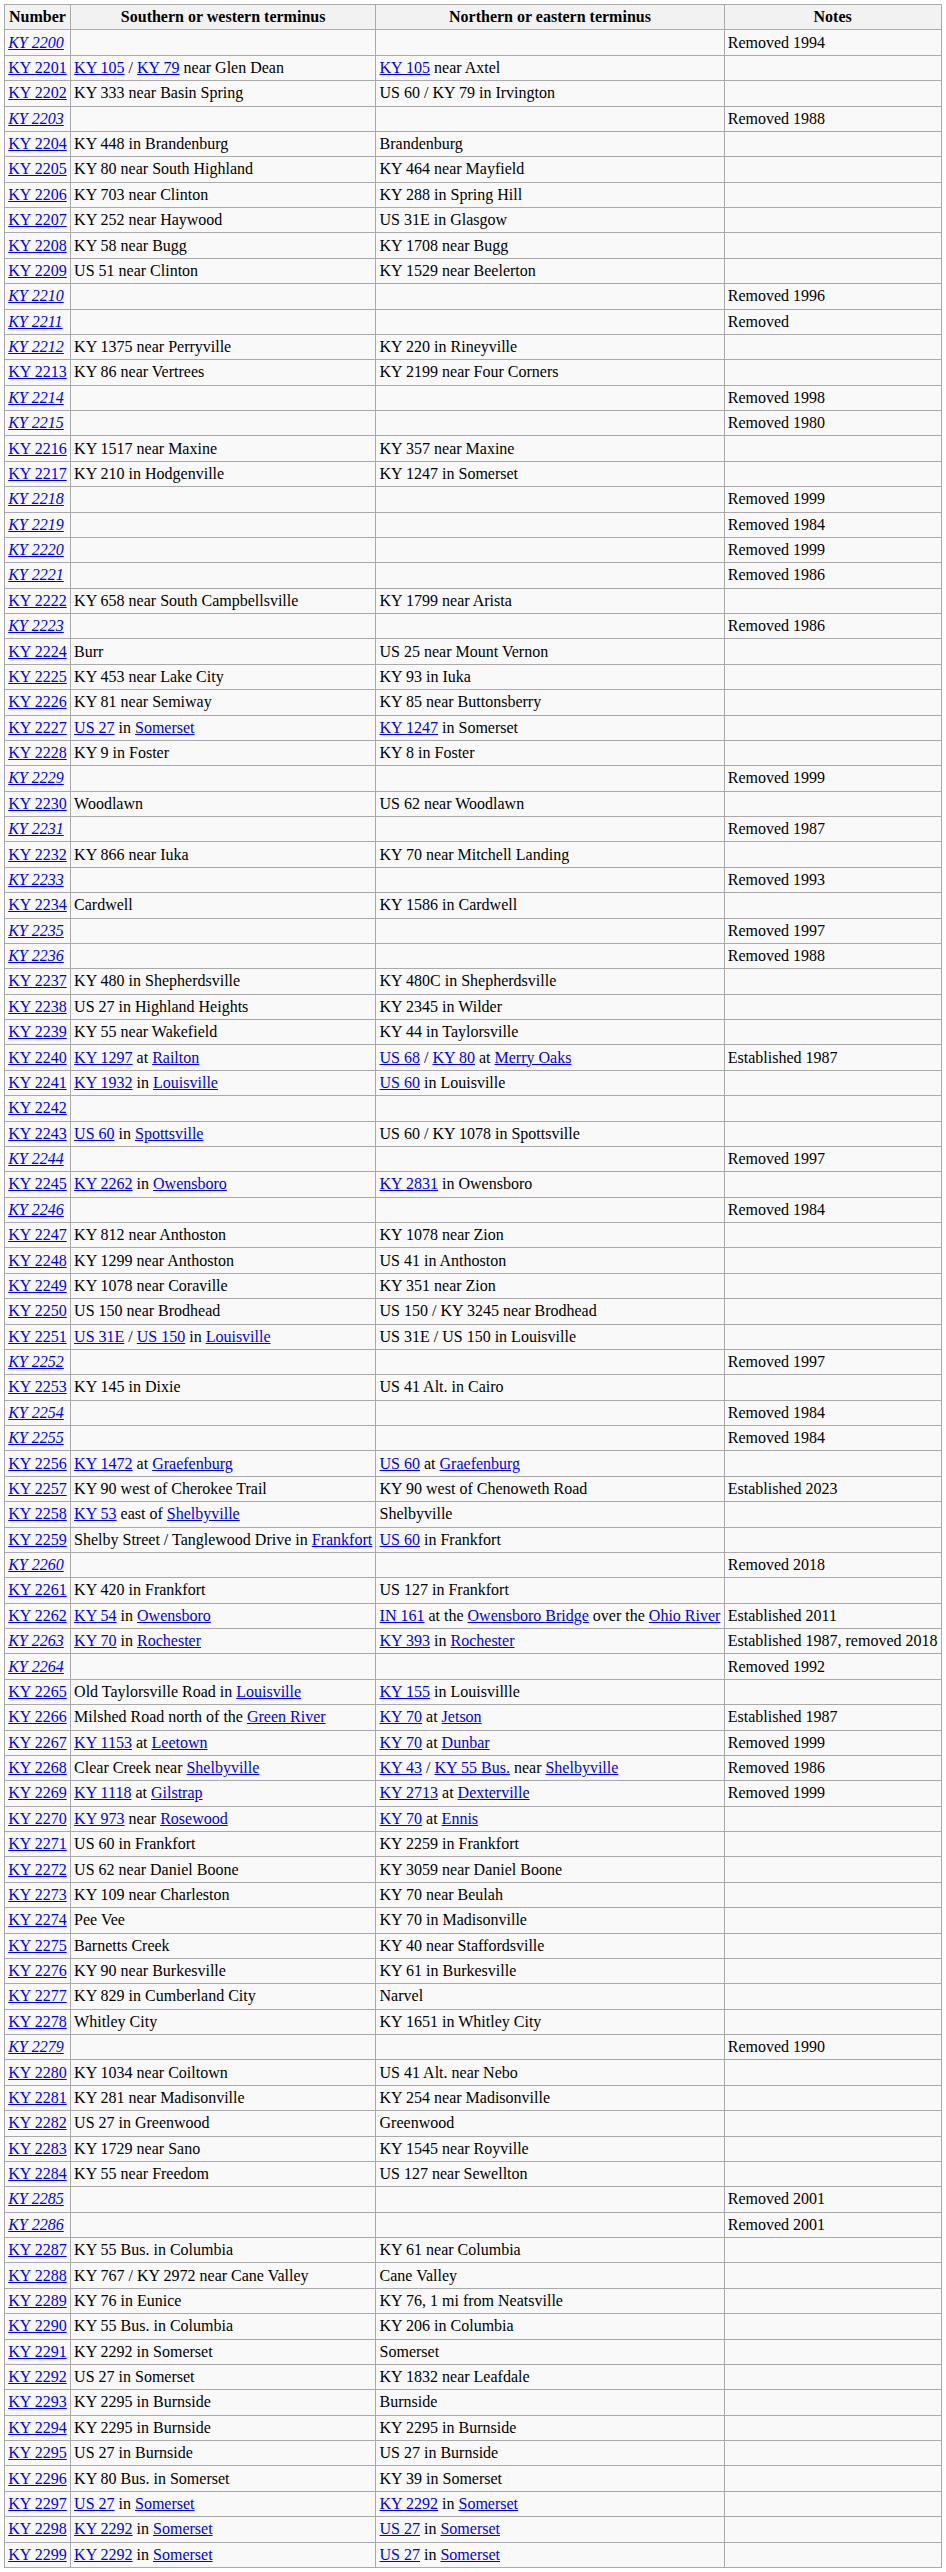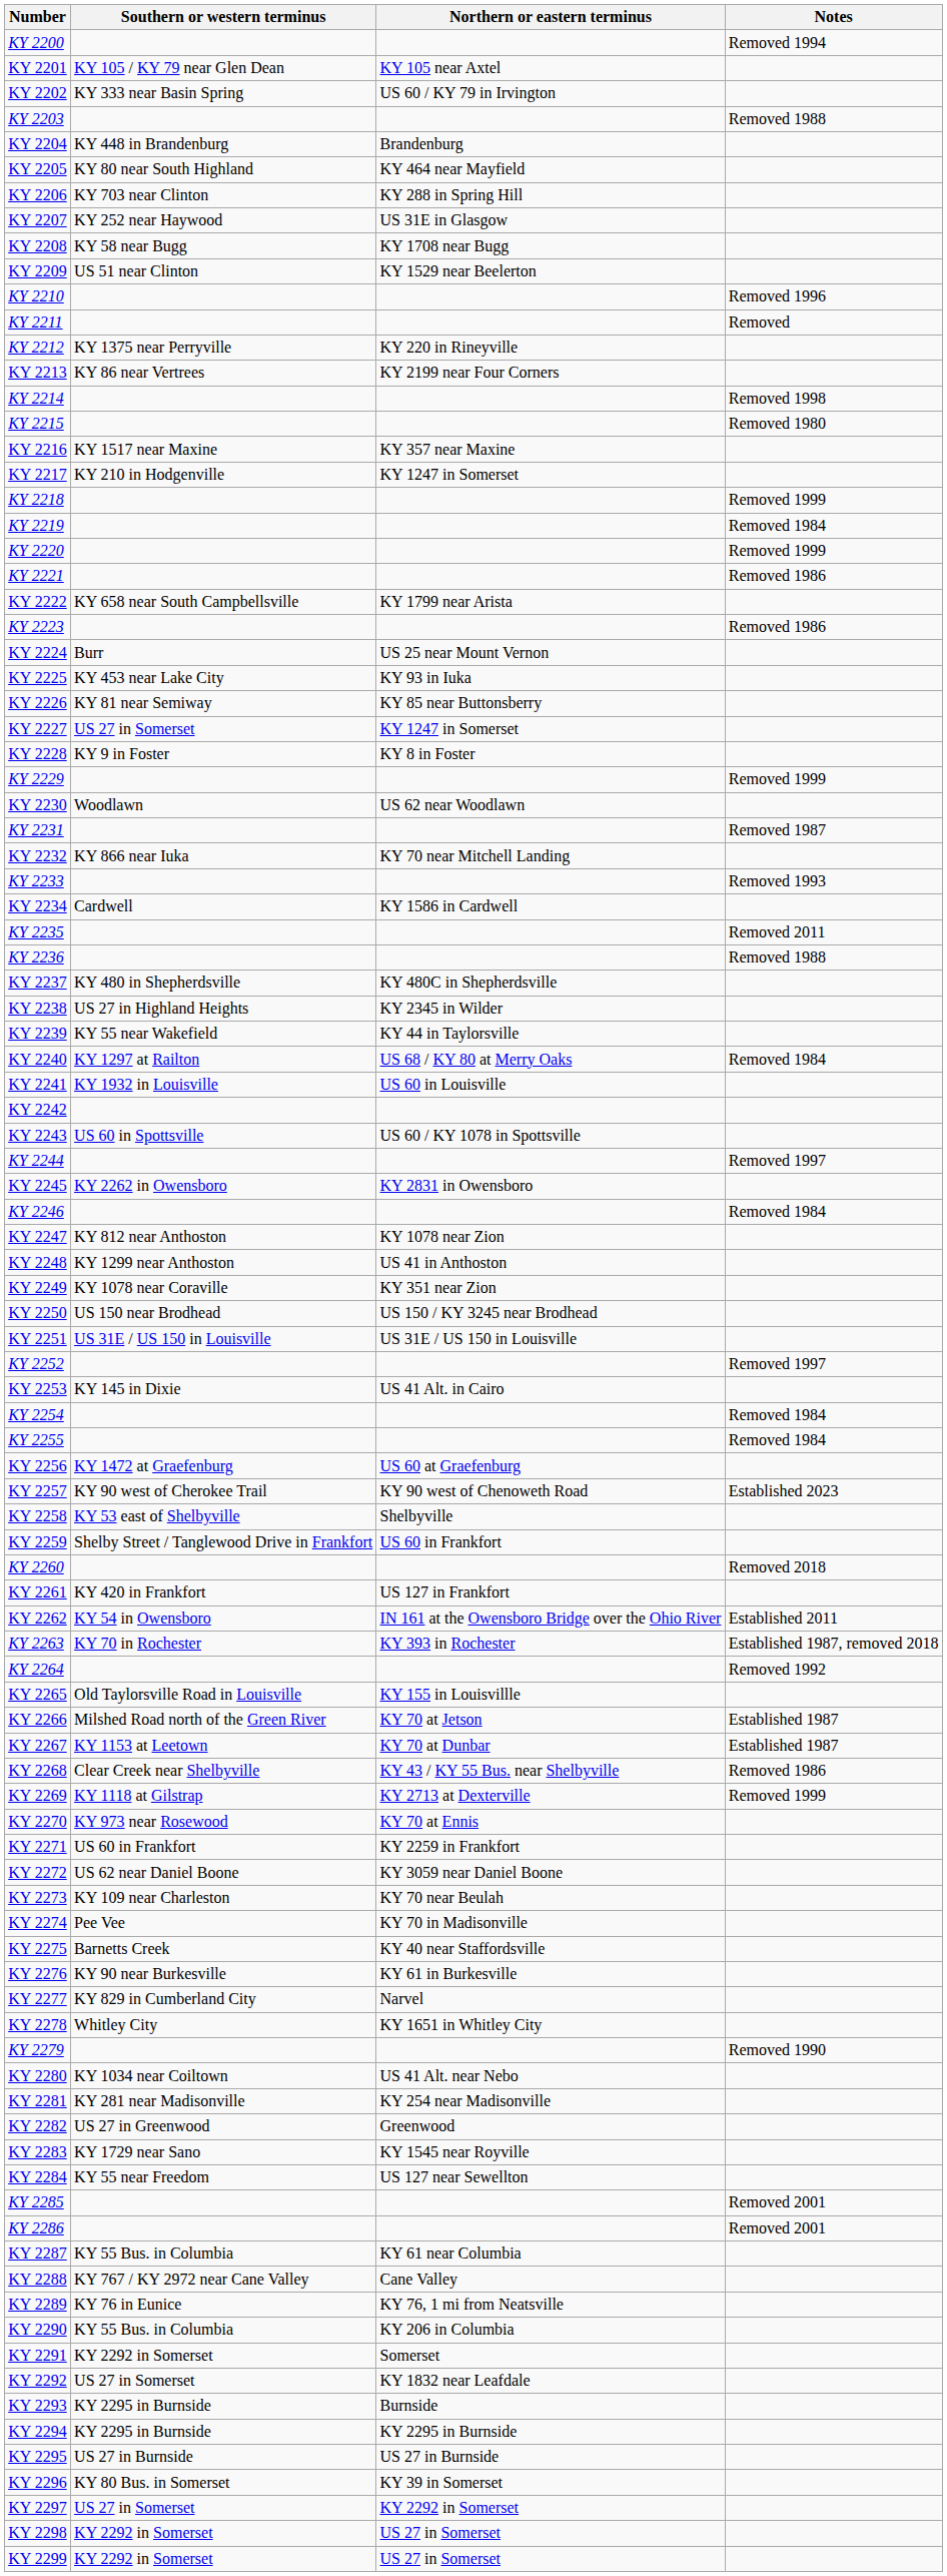KY 2235 | Notes: Removed 1997 -> Removed 2011
KY 2240 | Notes: Established 1987 -> Removed 1984
KY 2267 | Notes: Removed 1999 -> Established 1987
